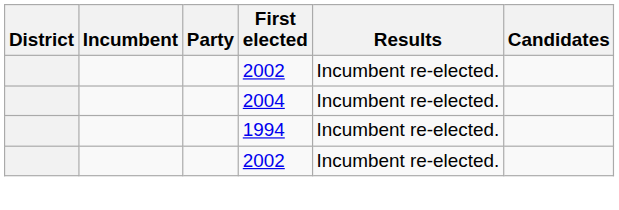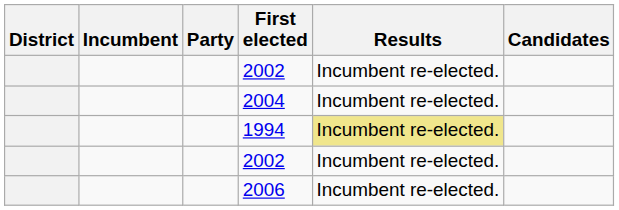1994 | Results: no background -> khaki background
+ row: 2006 | Incumbent re-elected.
